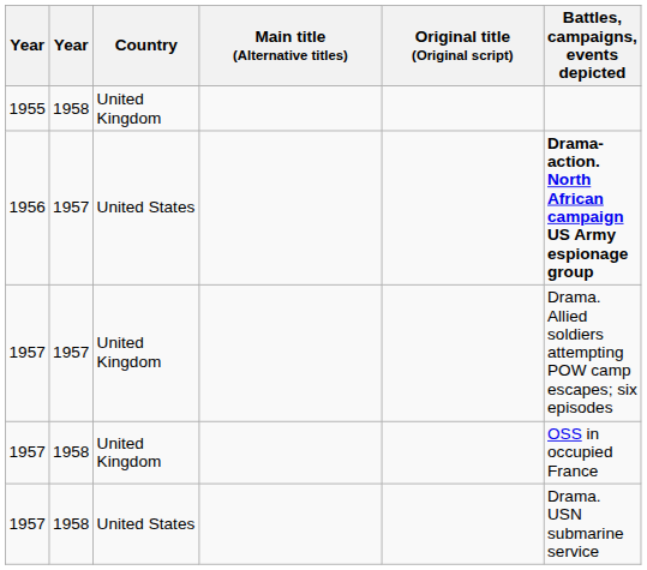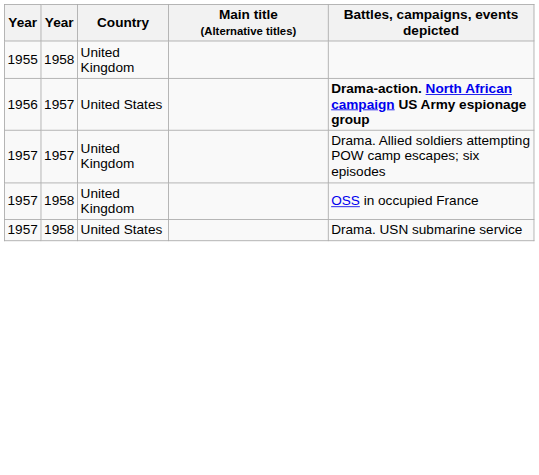- column: Original title (Original script)
